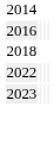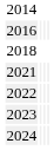+ row: 2021
+ row: 2024
